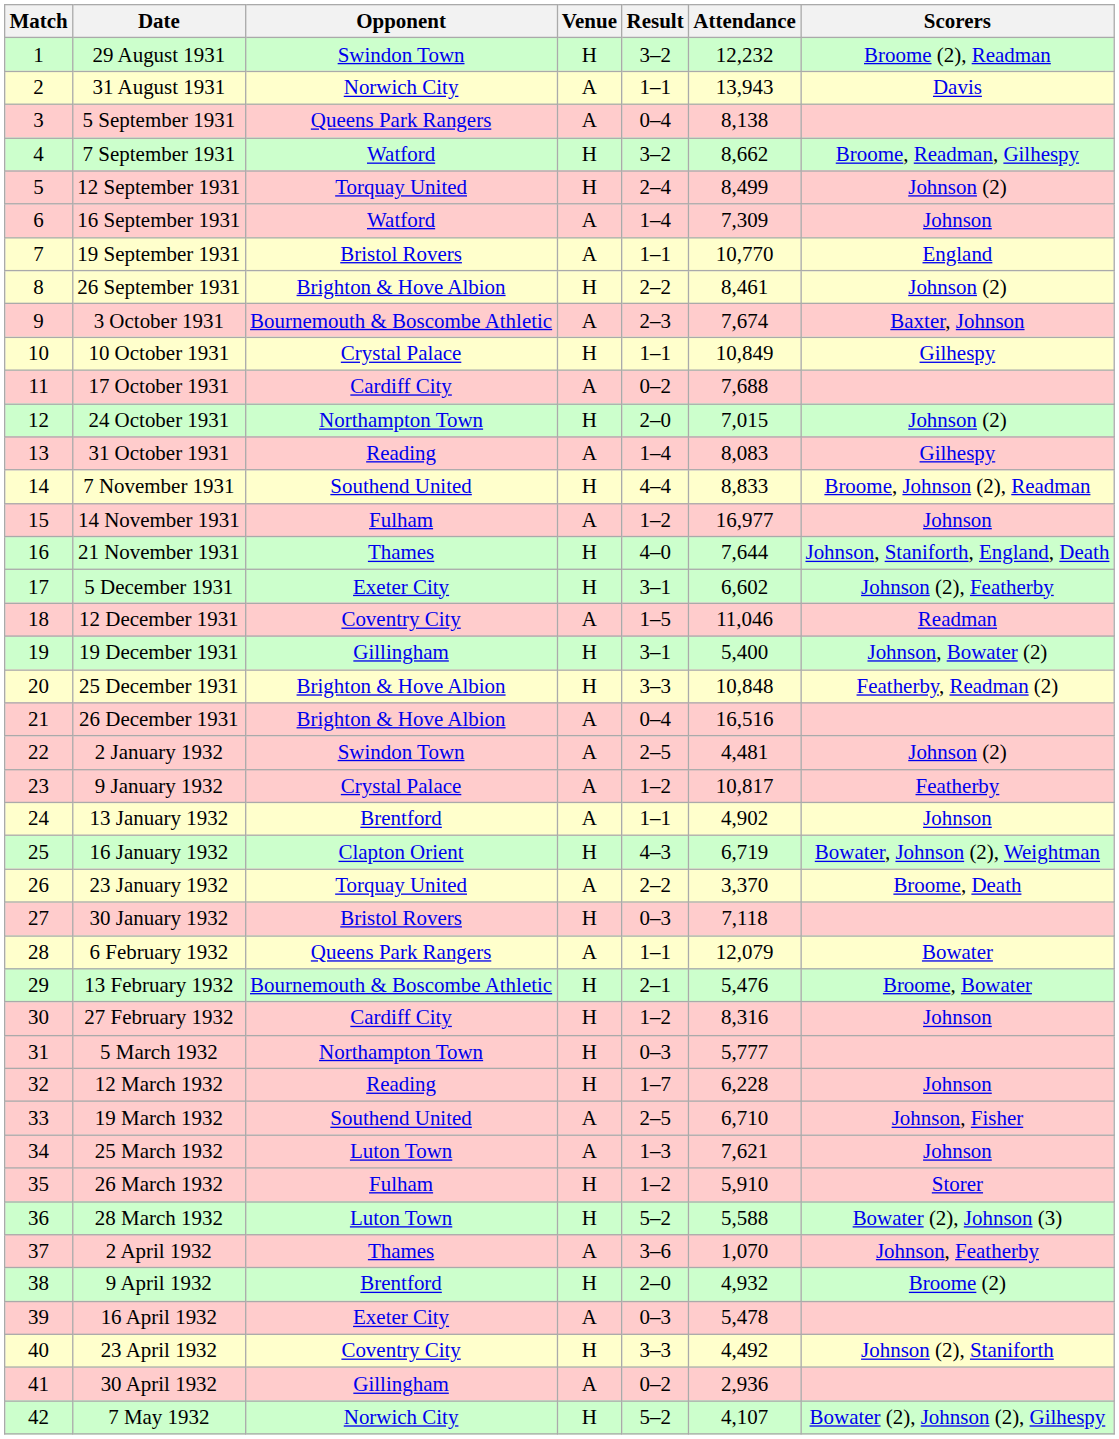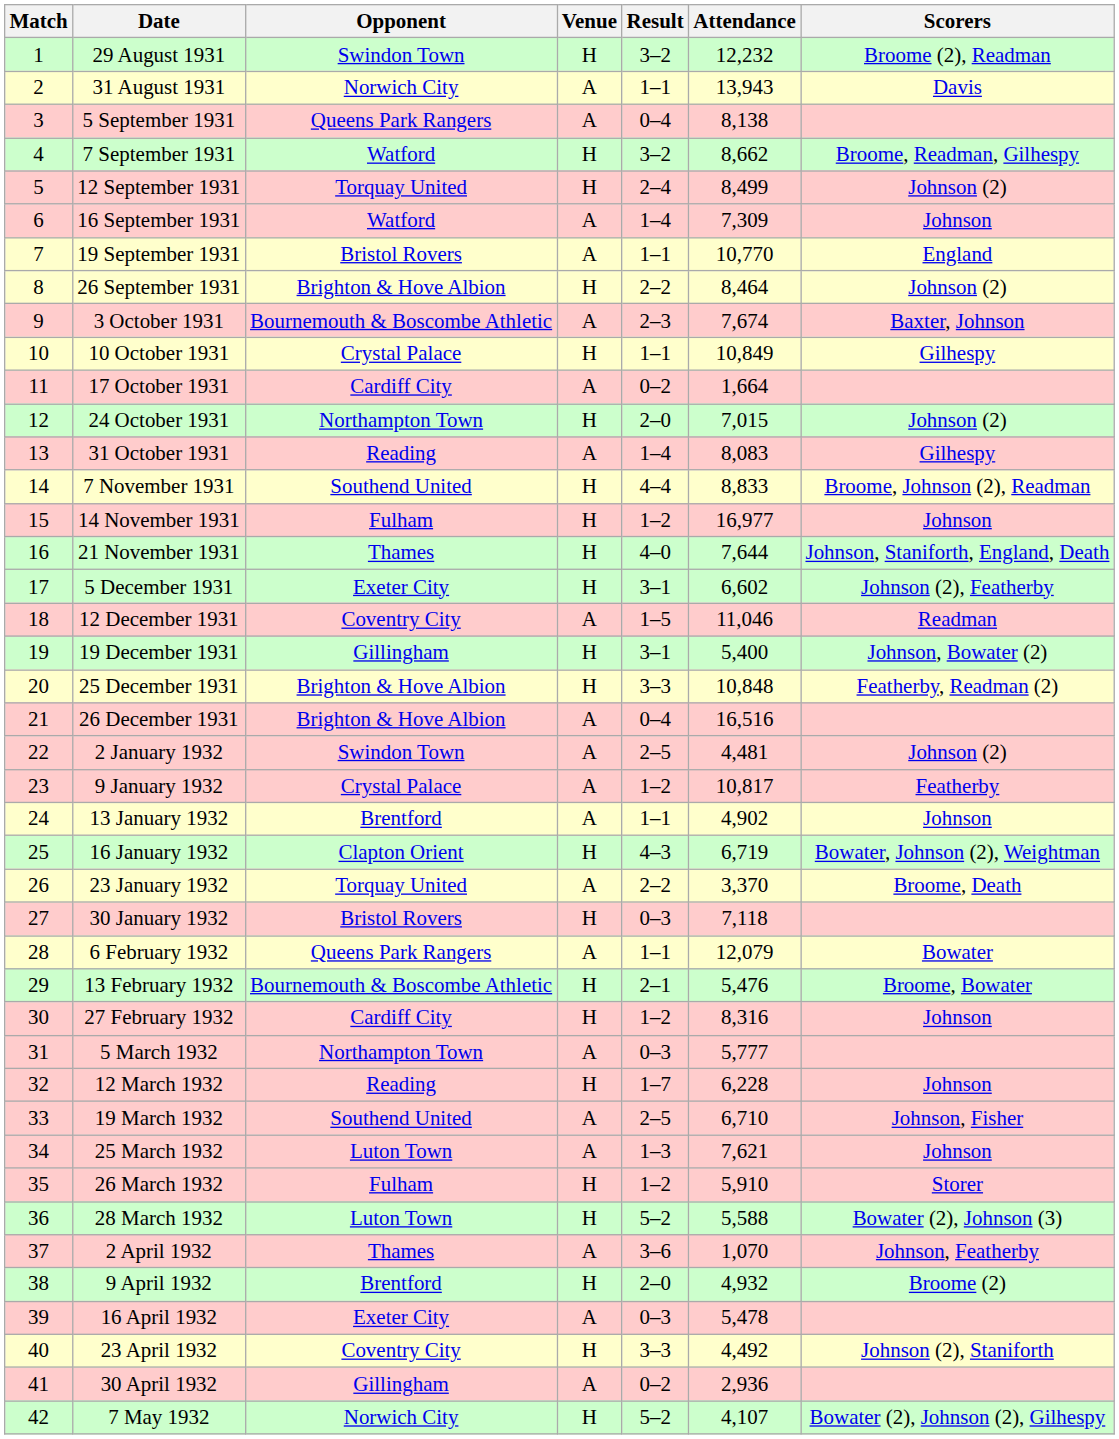26 September 1931 | Attendance: 8,461 -> 8,464
17 October 1931 | Attendance: 7,688 -> 1,664
14 November 1931 | Venue: A -> H
5 March 1932 | Venue: H -> A
